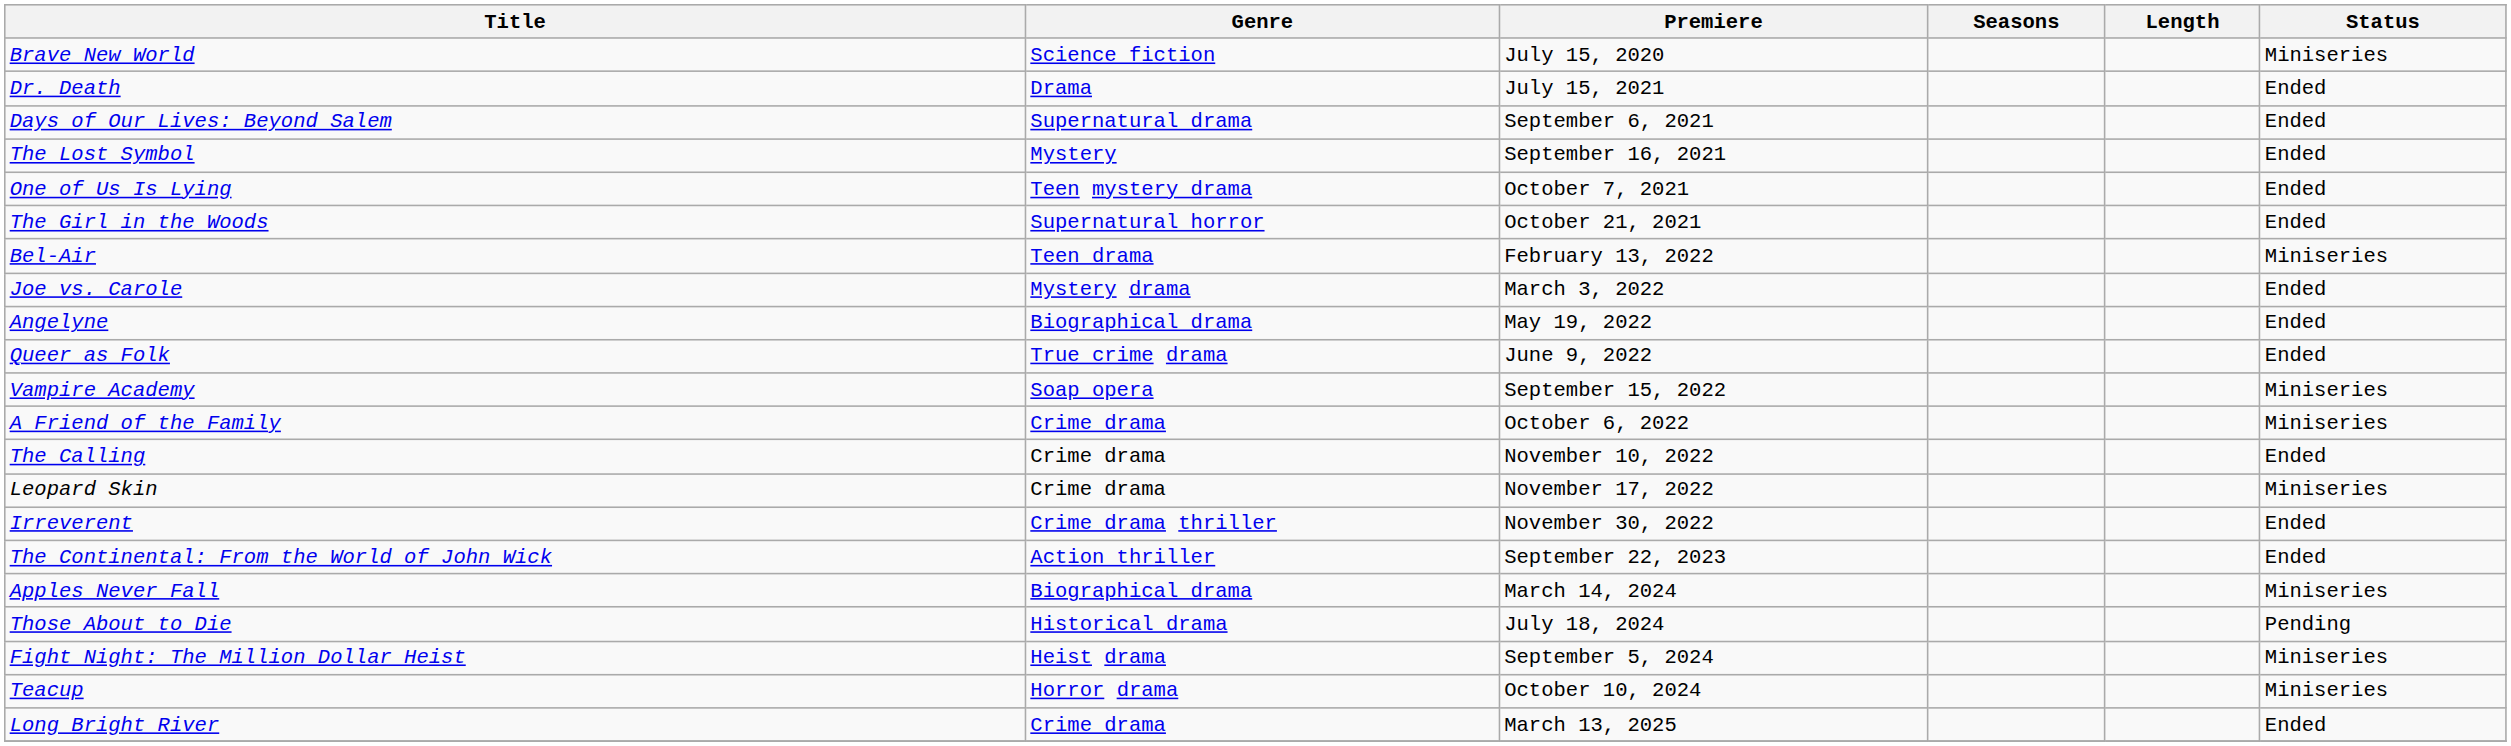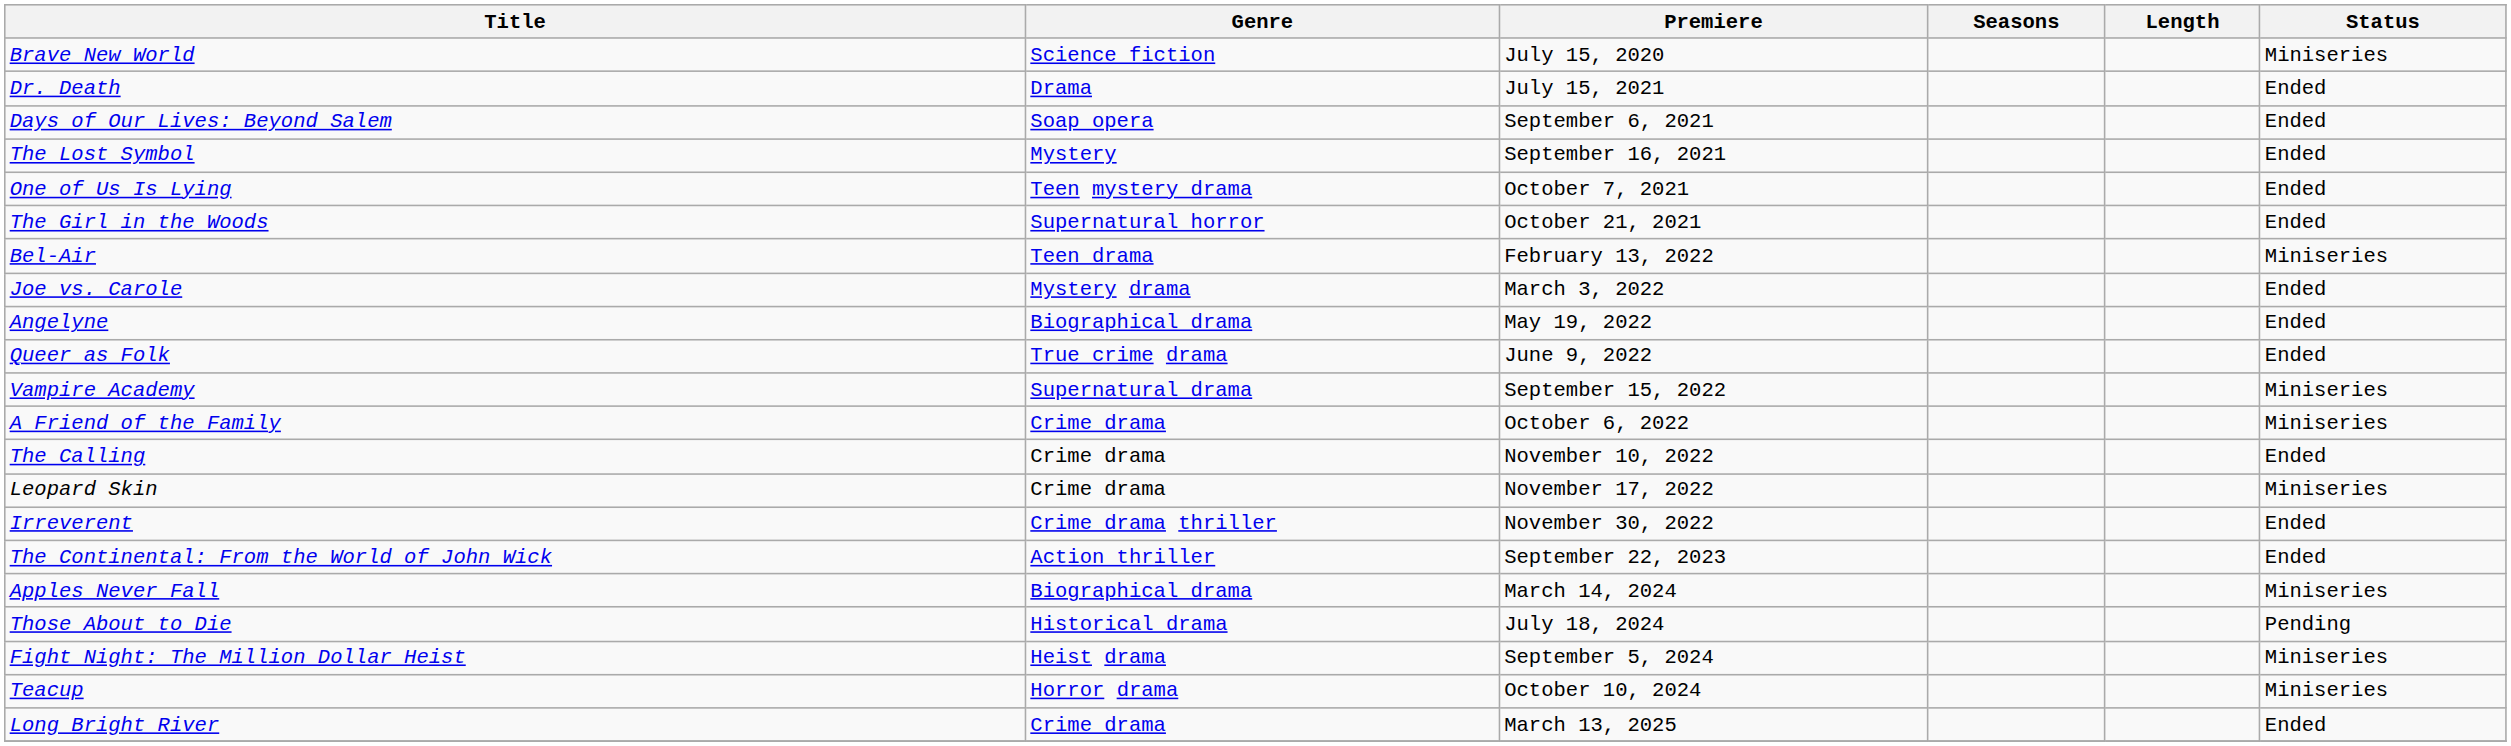Days of Our Lives: Beyond Salem | Genre: Supernatural drama -> Soap opera
Vampire Academy | Genre: Soap opera -> Supernatural drama
